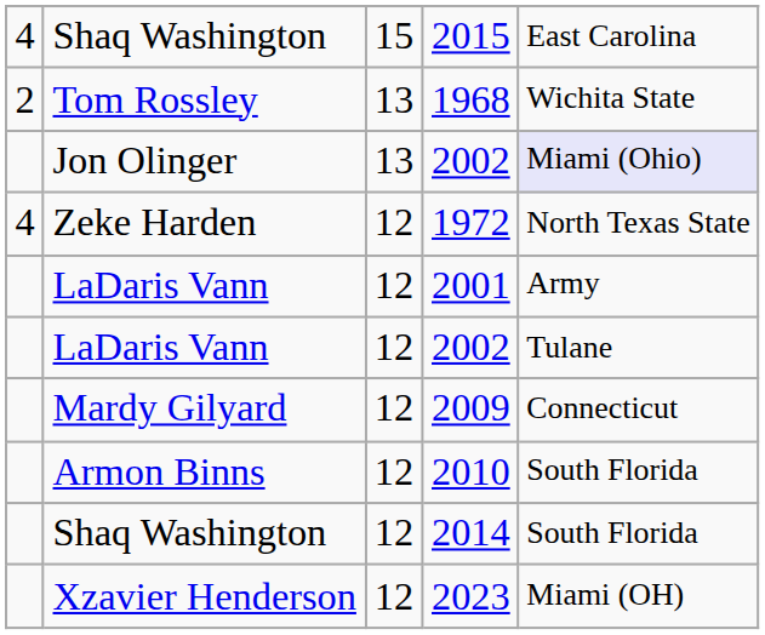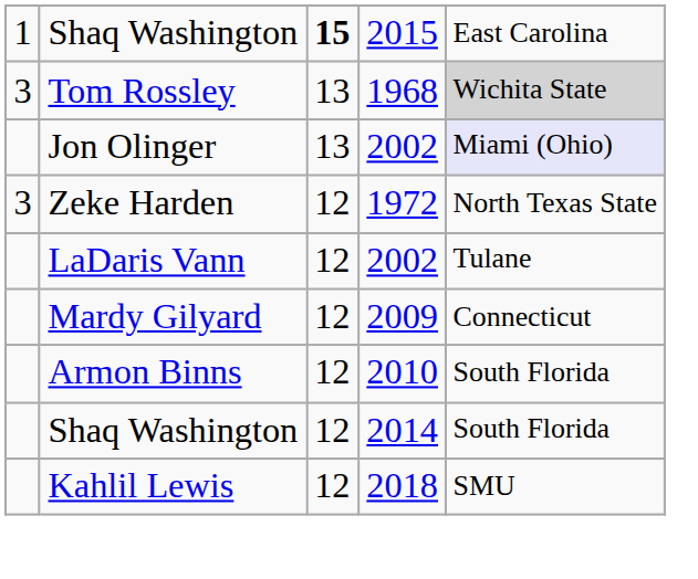2015 | column 1: 4 -> 1
2015 | column 3: normal -> bold
1968 | column 1: 2 -> 3
1968 | column 5: no background -> lightgrey background
1972 | column 1: 4 -> 3
- row: LaDaris Vann | 12 | 2001 | Army
+ row: Kahlil Lewis | 12 | 2018 | SMU
- row: Xzavier Henderson | 12 | 2023 | Miami (OH)
